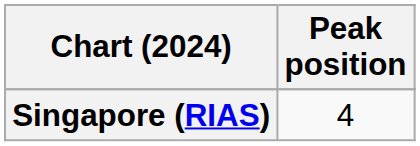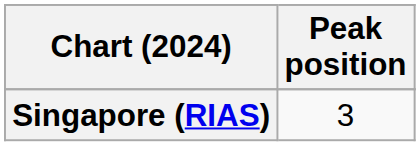Singapore (RIAS) | Peak position: 4 -> 3
